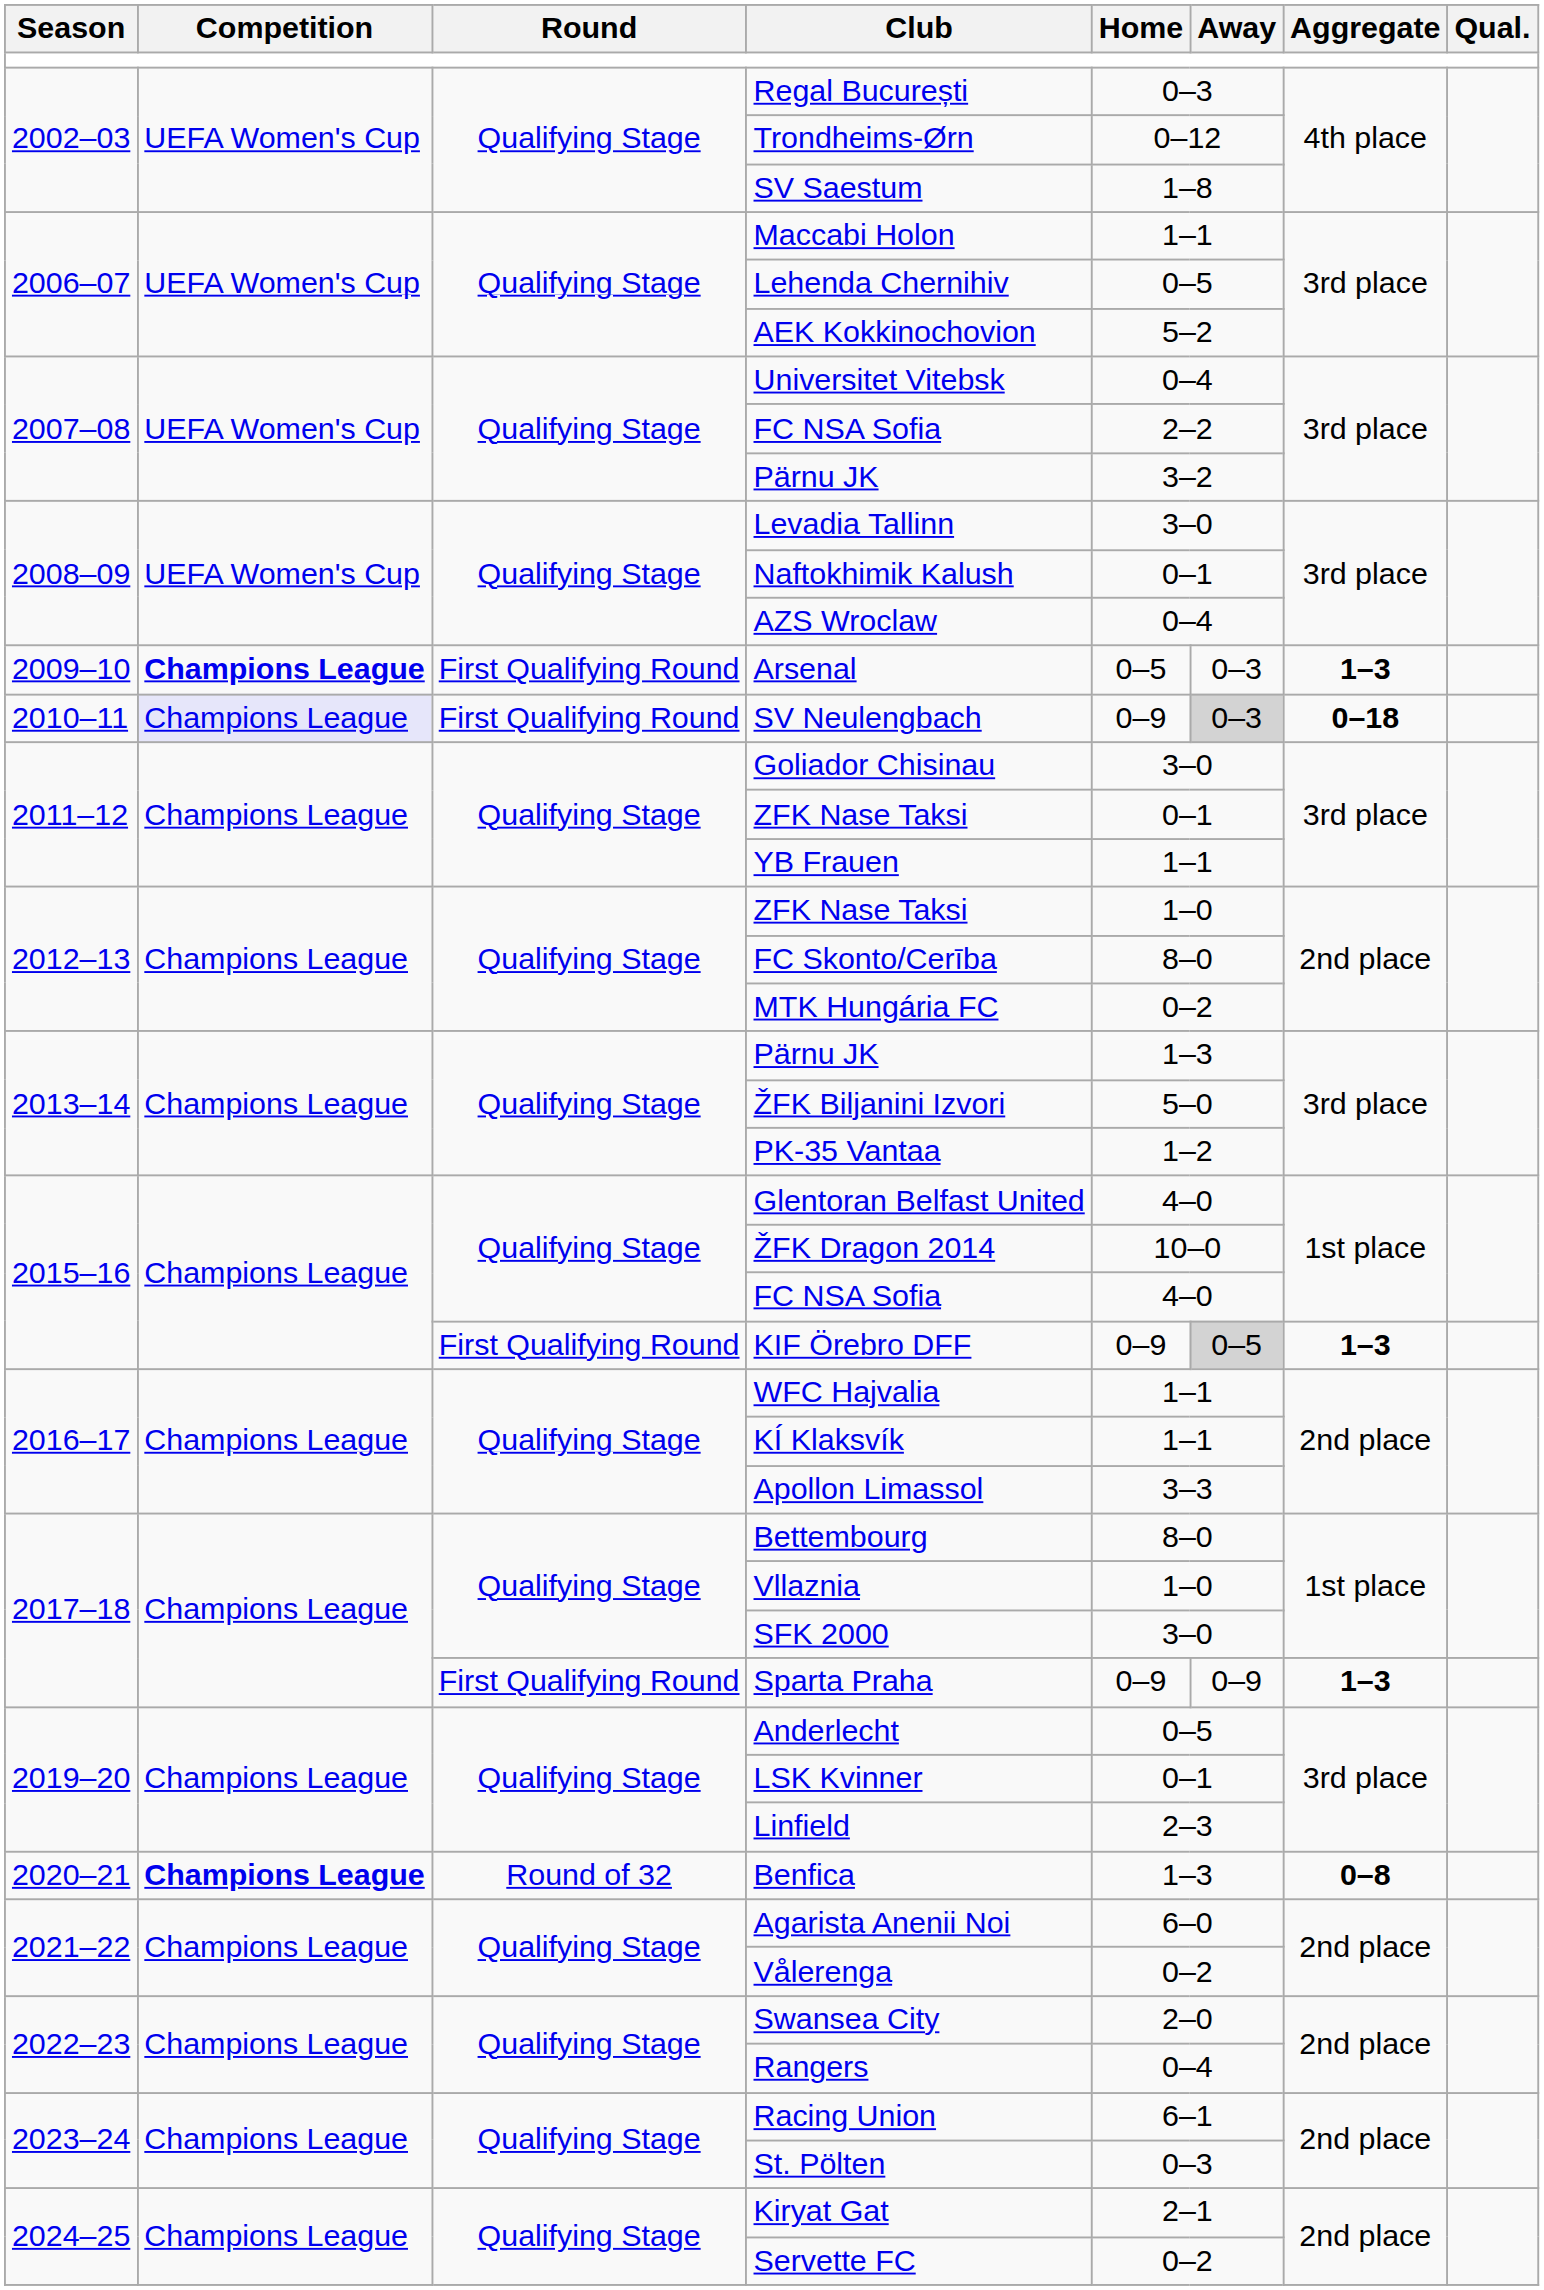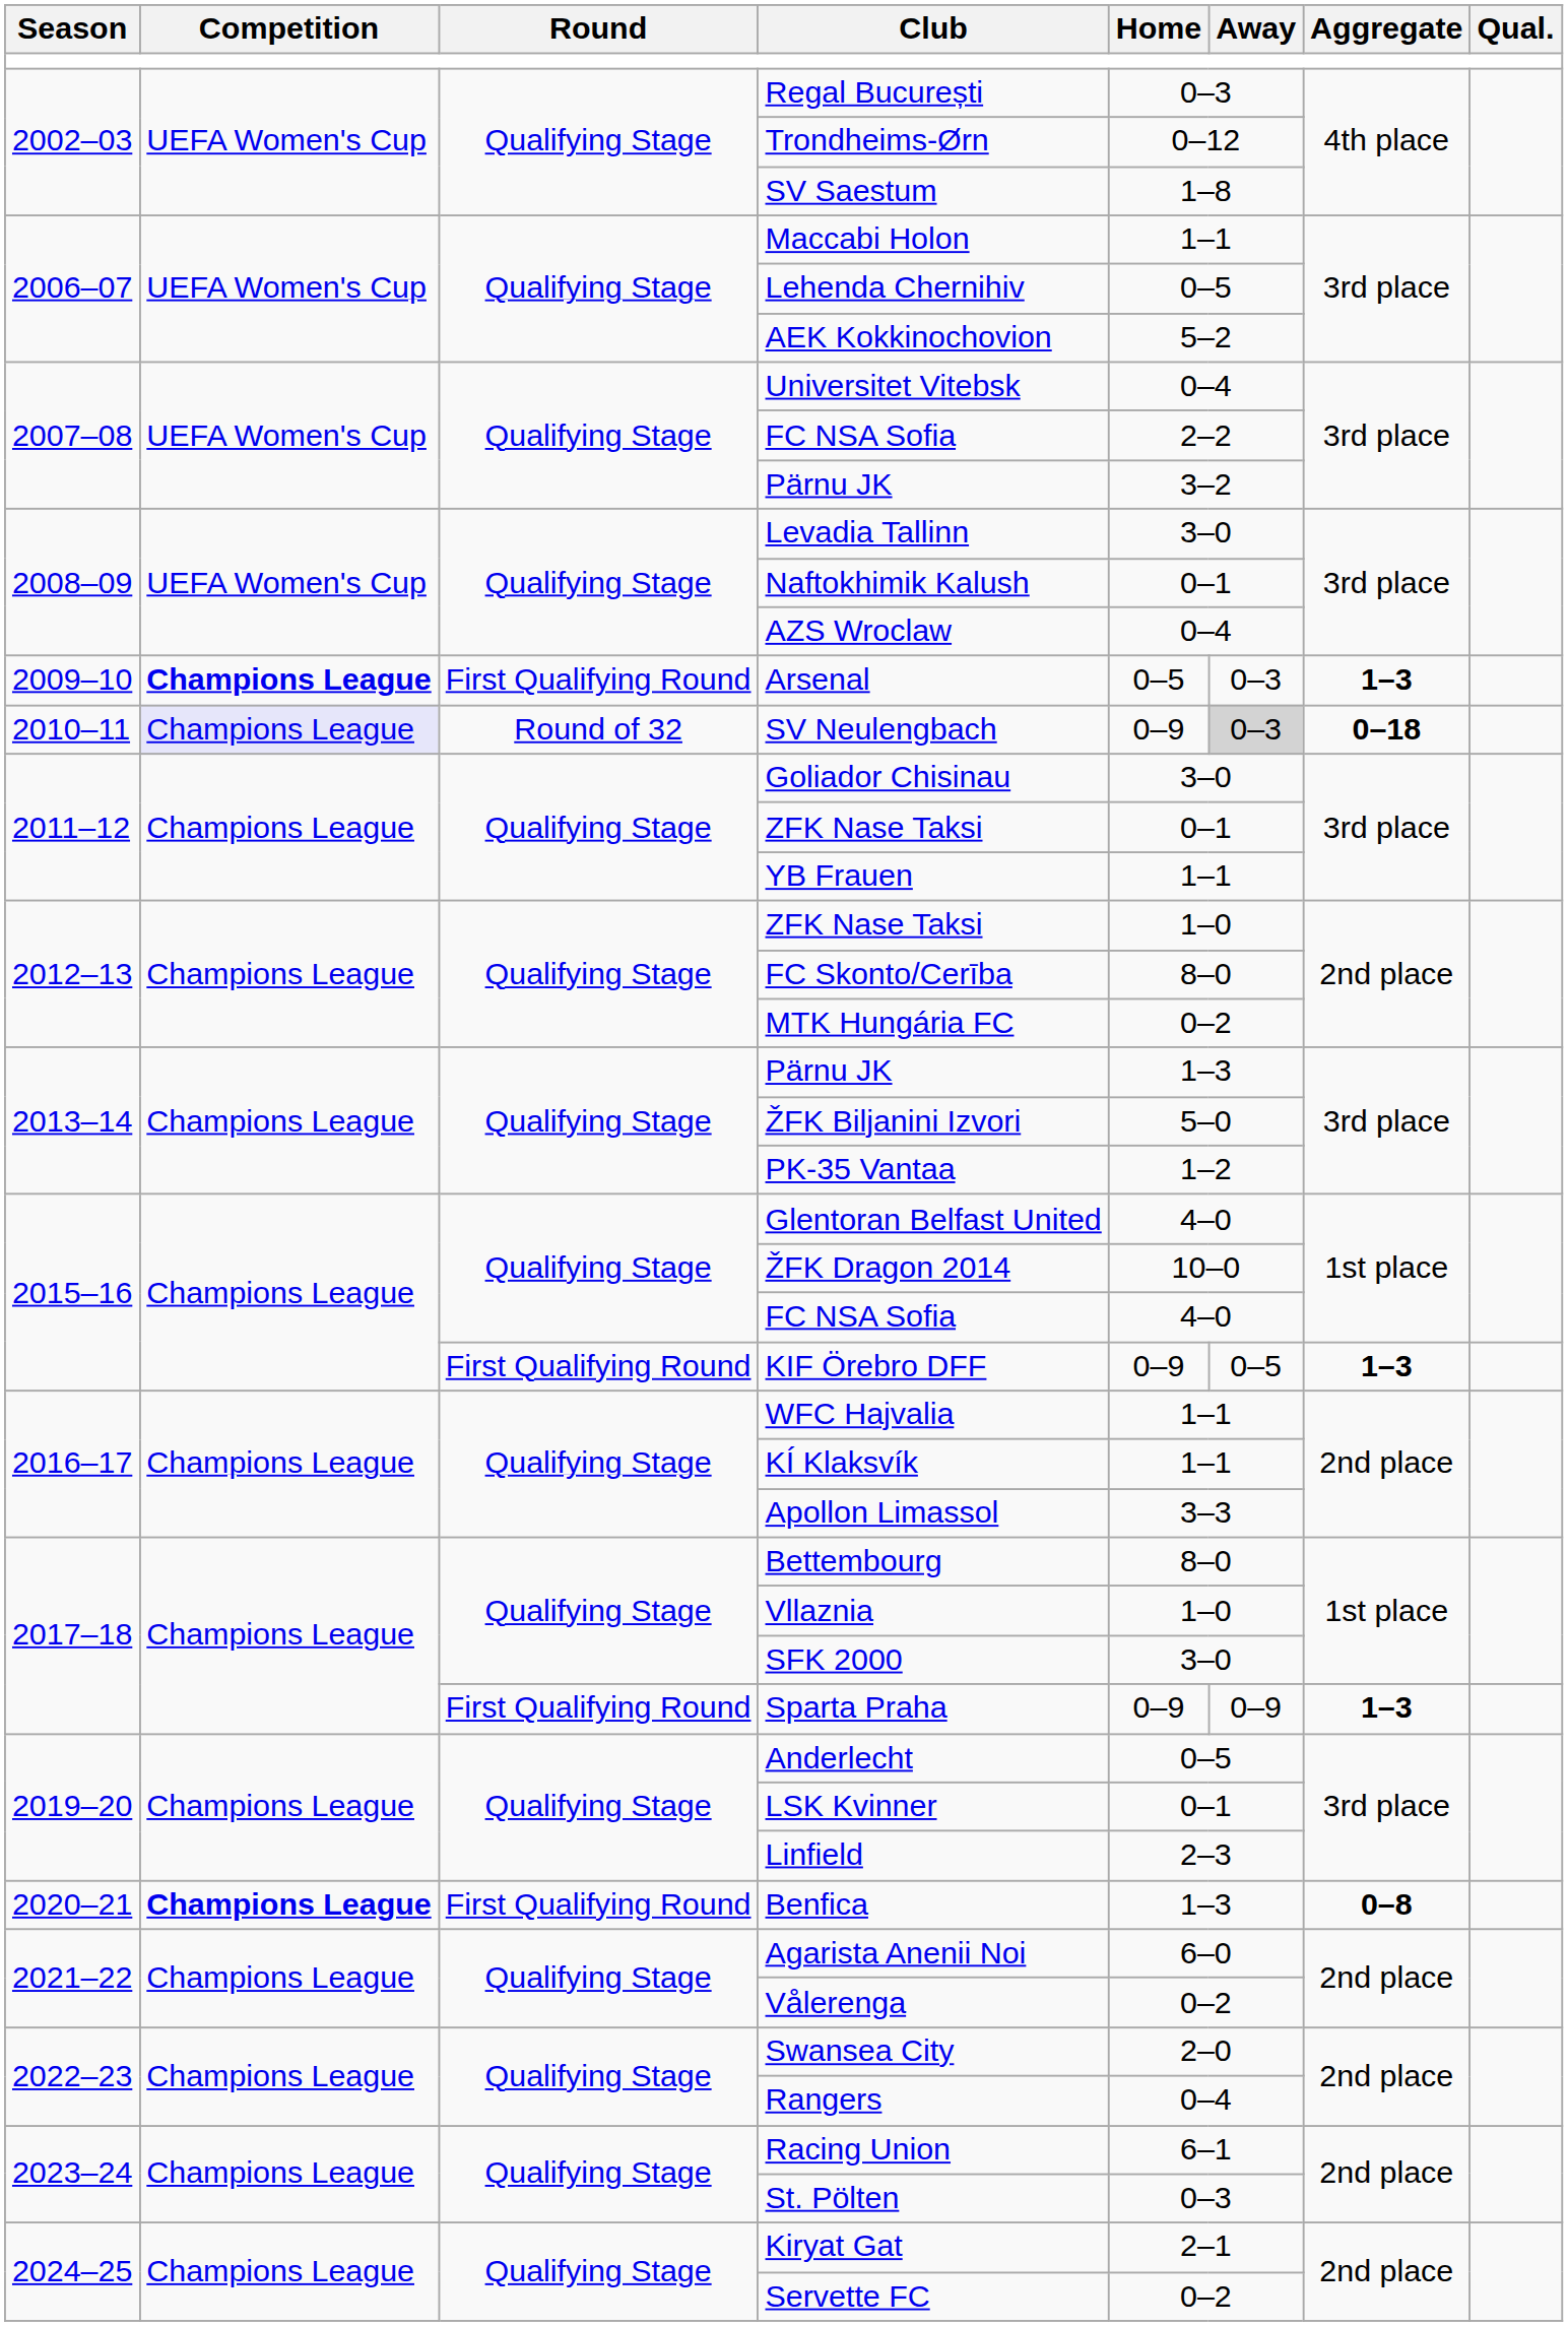SV Neulengbach | Round: First Qualifying Round -> Round of 32
KIF Örebro DFF | Away: lightgrey background -> no background
Benfica | Round: Round of 32 -> First Qualifying Round
